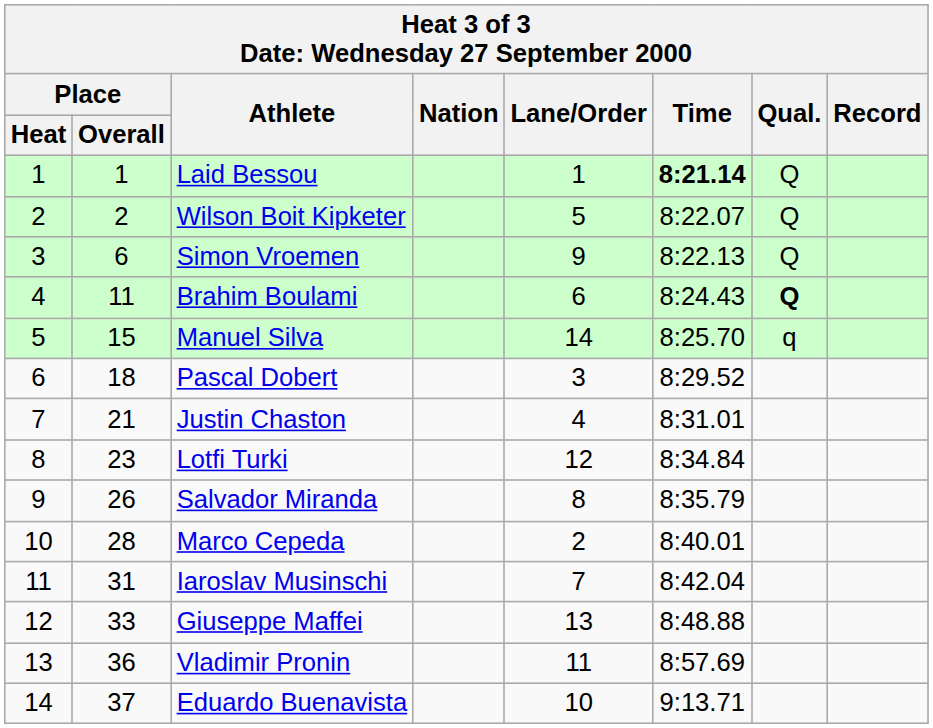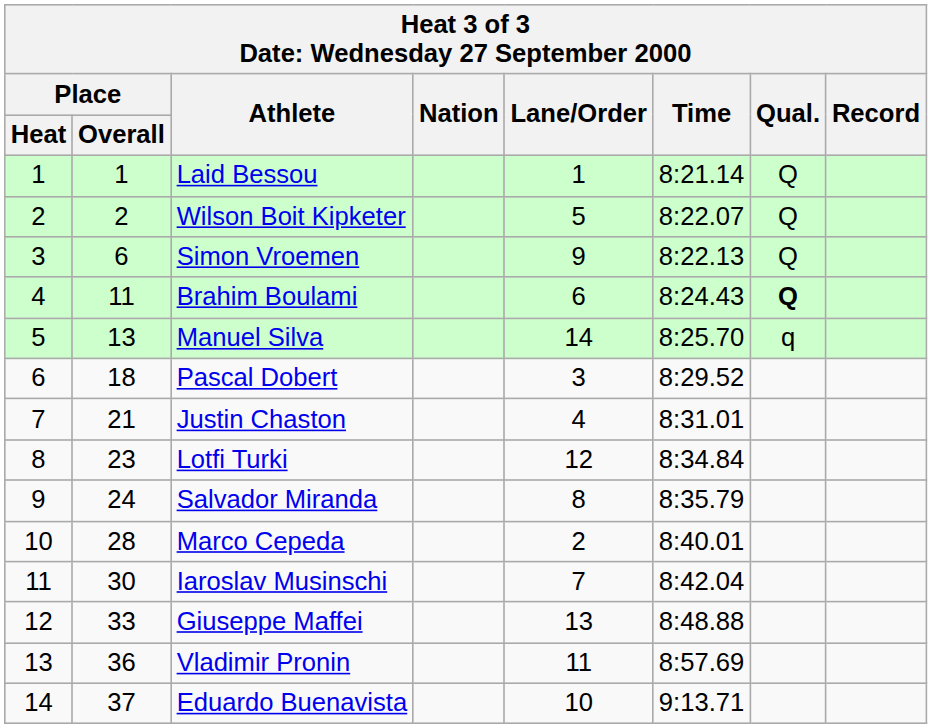Laid Bessou | Time: bold -> normal
Manuel Silva | Place / Overall: 15 -> 13
Salvador Miranda | Place / Overall: 26 -> 24
Iaroslav Musinschi | Place / Overall: 31 -> 30
